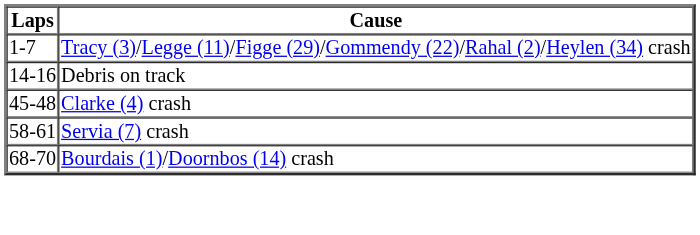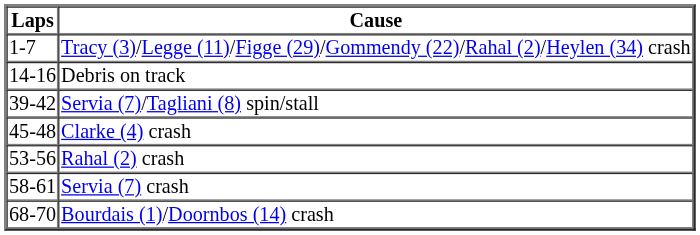+ row: 39-42 | Servia (7)/Tagliani (8) spin/stall
+ row: 53-56 | Rahal (2) crash
